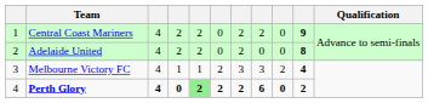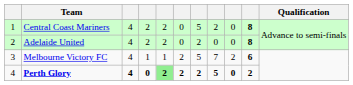Central Coast Mariners | column 7: 2 -> 5
Central Coast Mariners | column 10: 9 -> 8
Melbourne Victory FC | column 7: 3 -> 5
Melbourne Victory FC | column 8: 3 -> 7
Melbourne Victory FC | column 10: 4 -> 6
Perth Glory | column 8: 6 -> 5
